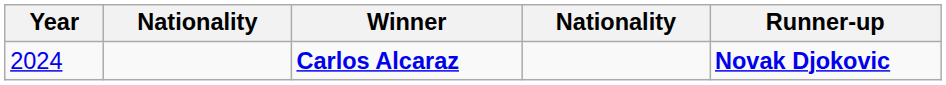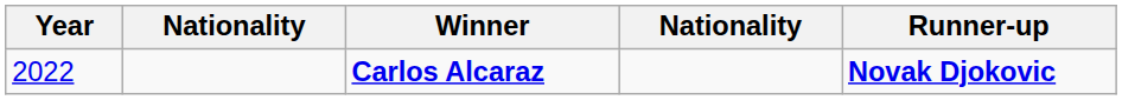Carlos Alcaraz | Year: 2024 -> 2022
